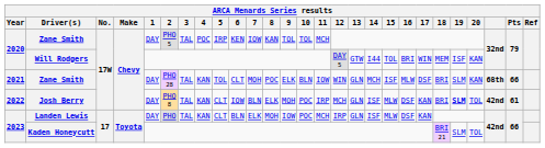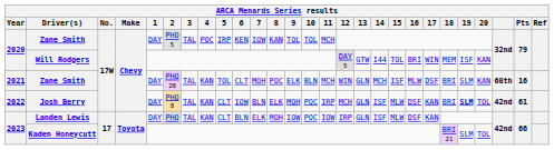2021 / Zane Smith | 11: IOW -> MCH
2021 / Zane Smith | Pts: 66 -> 16
Landen Lewis | 11: MCH -> IOW
